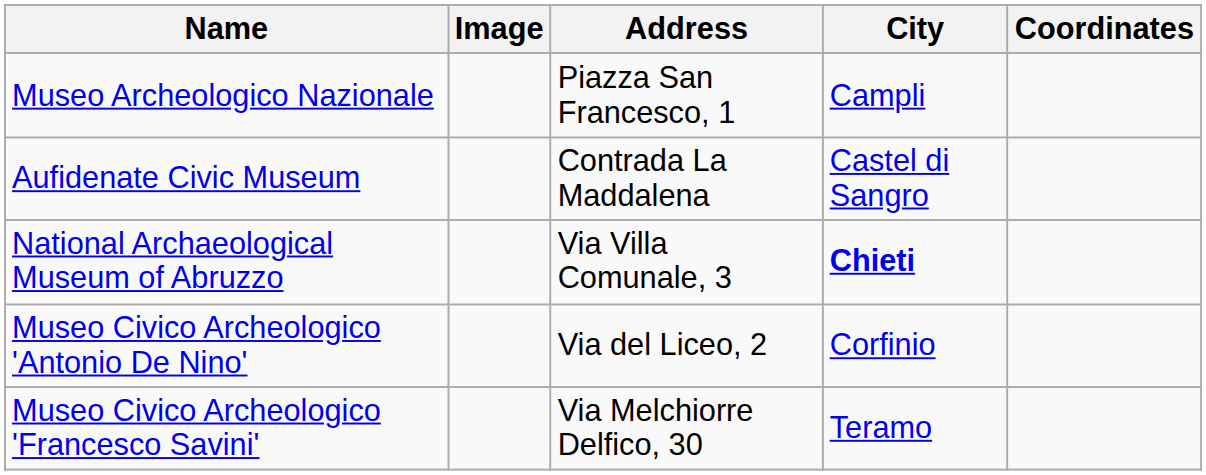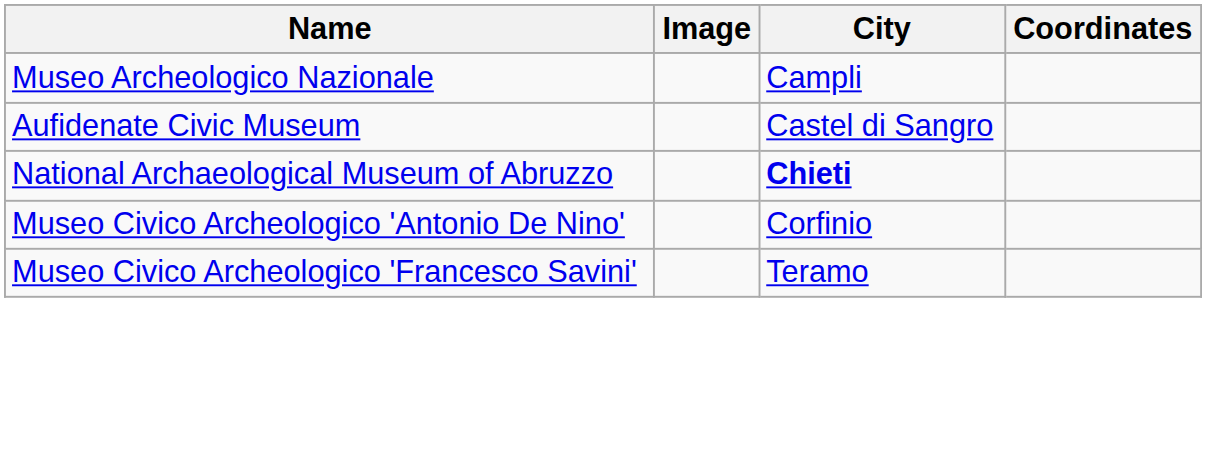- column: Address | Piazza San Francesco, 1 | Contrada La Maddalena | Via Villa Comunale, 3 | Via del Liceo, 2 | Via Melchiorre Delfico, 30
